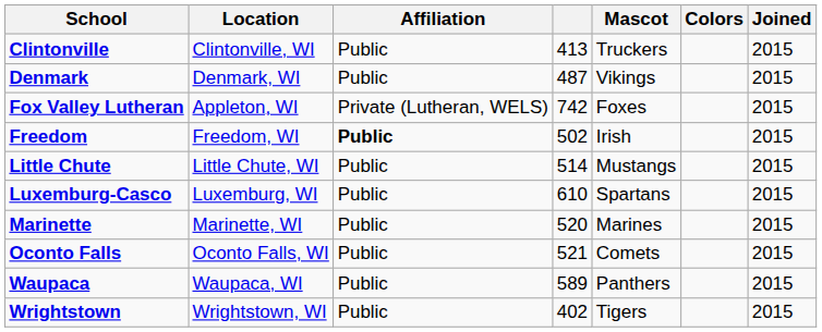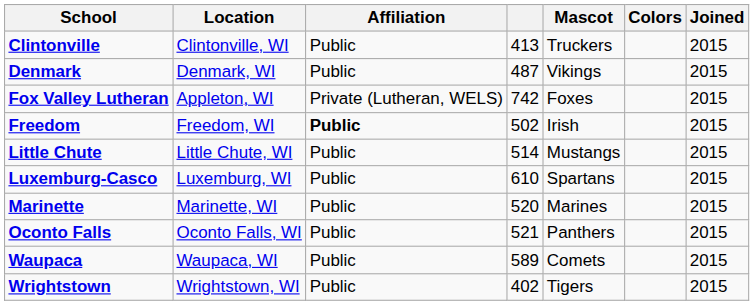Oconto Falls | Mascot: Comets -> Panthers
Waupaca | Mascot: Panthers -> Comets
